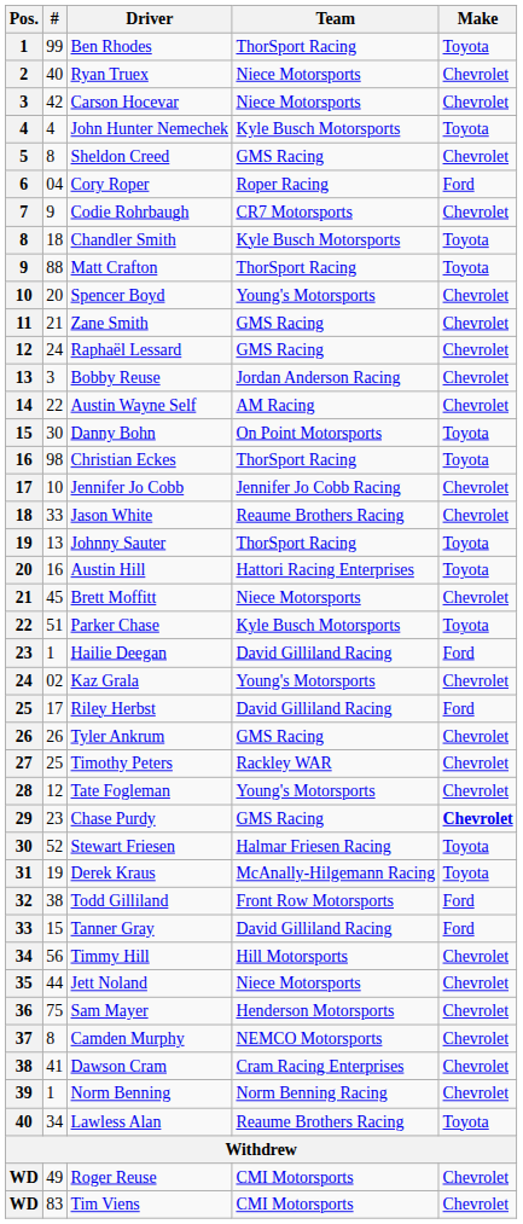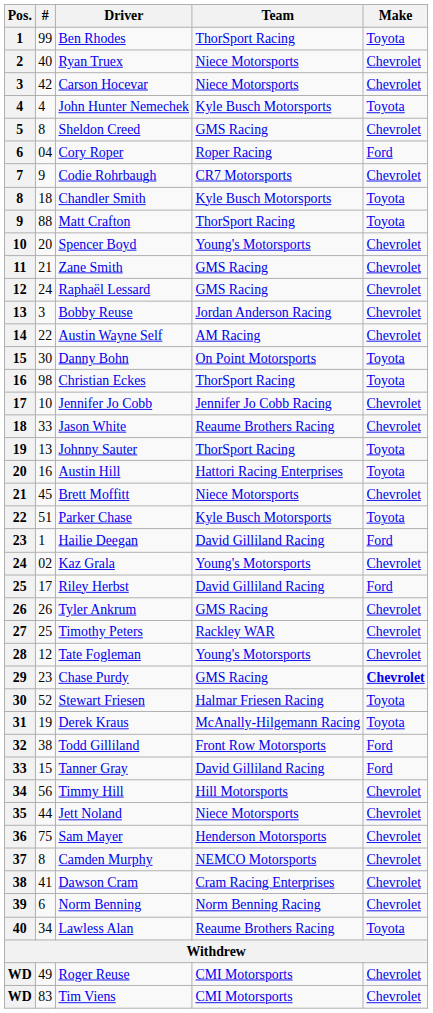Norm Benning | #: 1 -> 6
